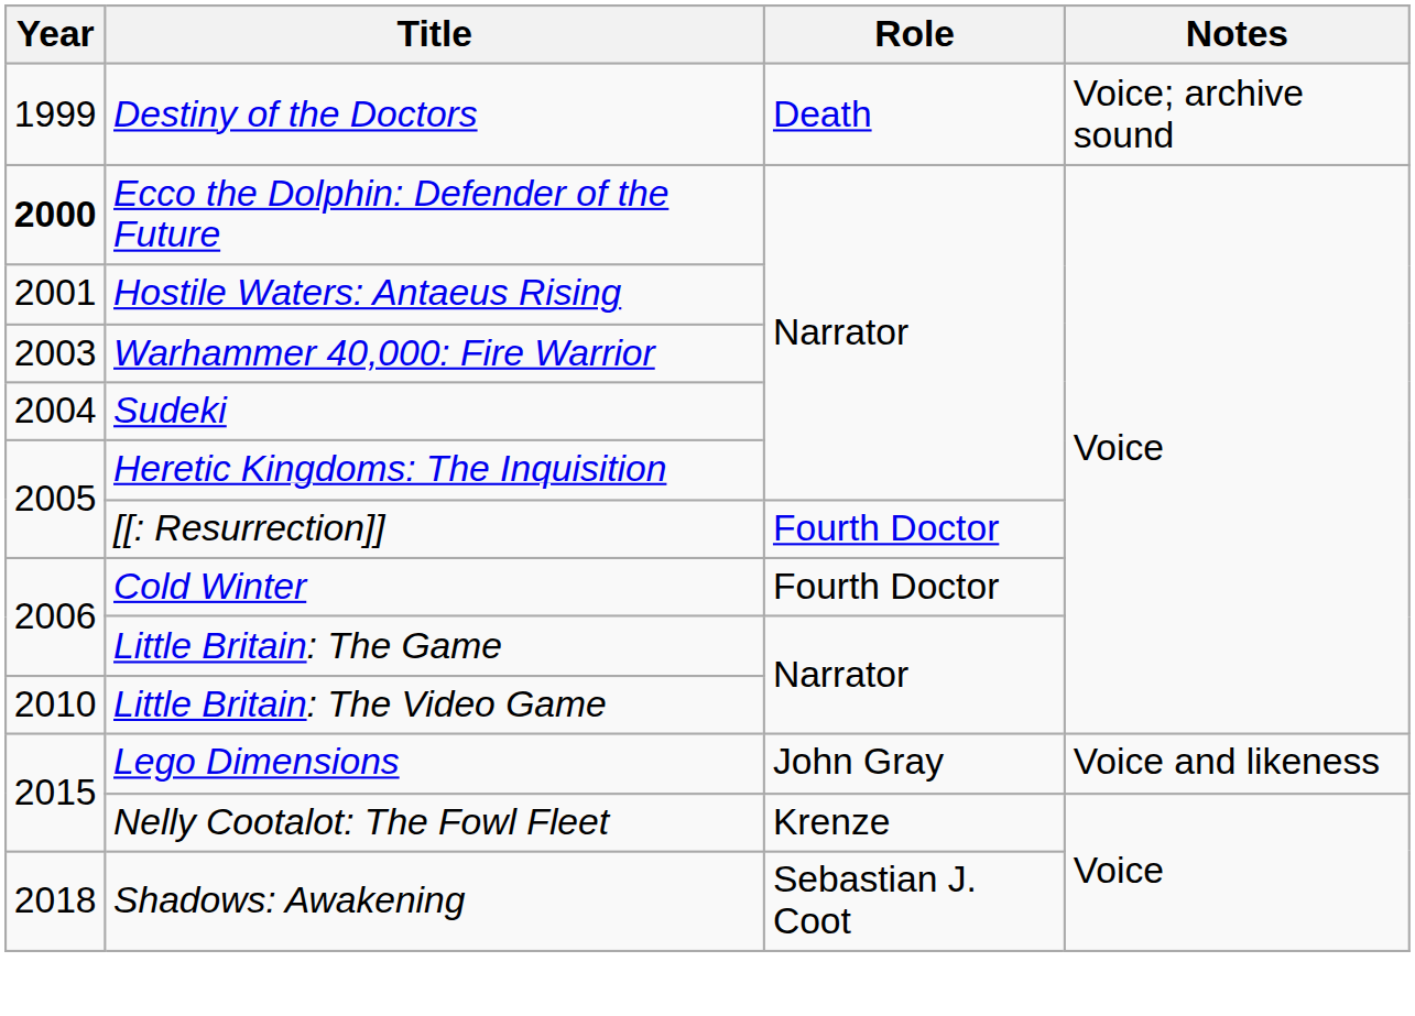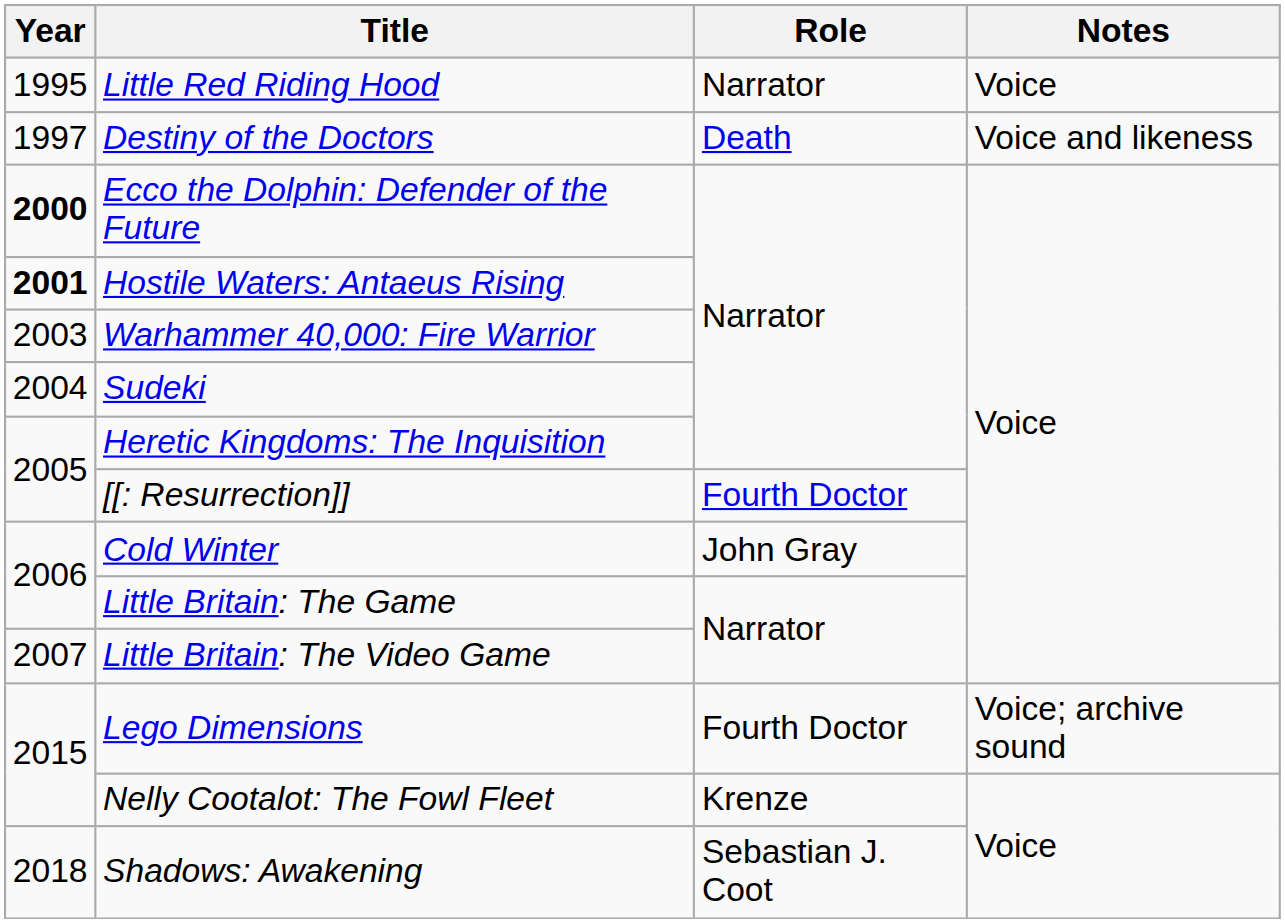+ row: 1995 | Little Red Riding Hood | Narrator | Voice
Destiny of the Doctors | Year: 1999 -> 1997
Destiny of the Doctors | Notes: Voice; archive sound -> Voice and likeness
Hostile Waters: Antaeus Rising | Year: normal -> bold
Cold Winter | Role: Fourth Doctor -> John Gray
Little Britain: The Video Game | Year: 2010 -> 2007
Lego Dimensions | Role: John Gray -> Fourth Doctor
Lego Dimensions | Notes: Voice and likeness -> Voice; archive sound
